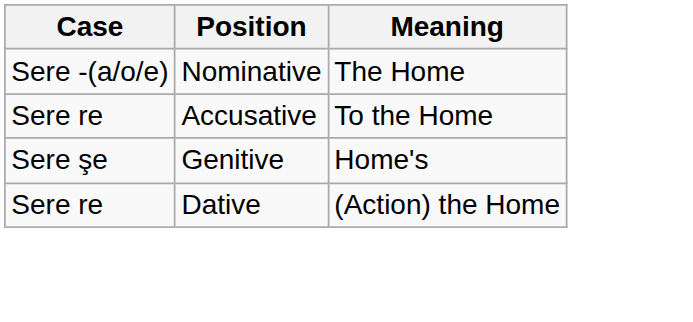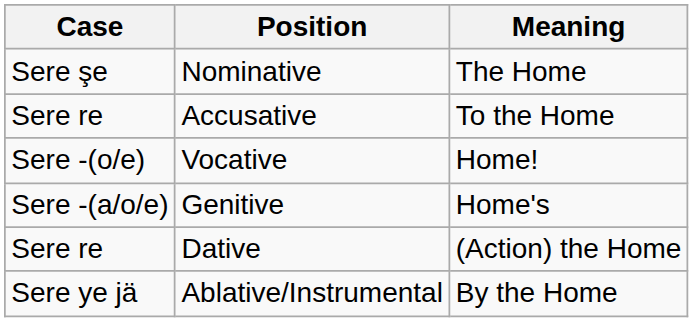Nominative | Case: Sere -(a/o/e) -> Sere şe
+ row: Sere -(o/e) | Vocative | Home!
Genitive | Case: Sere şe -> Sere -(a/o/e)
+ row: Sere ye jä | Ablative/Instrumental | By the Home
